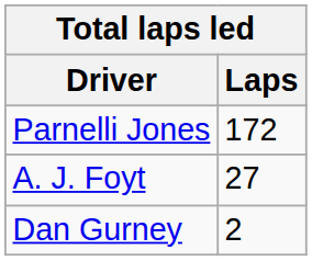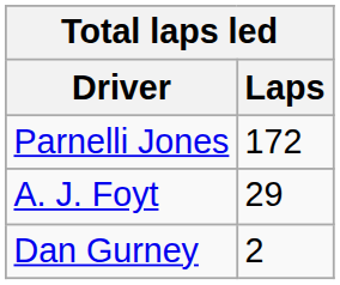A. J. Foyt | Laps: 27 -> 29
